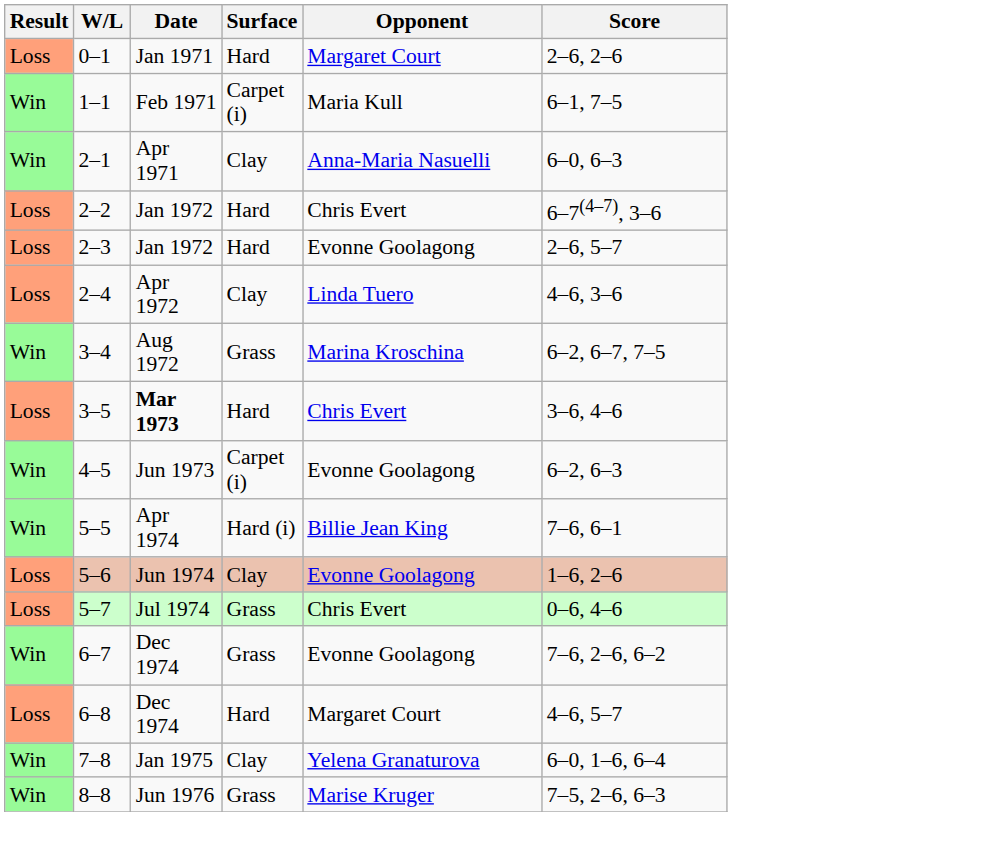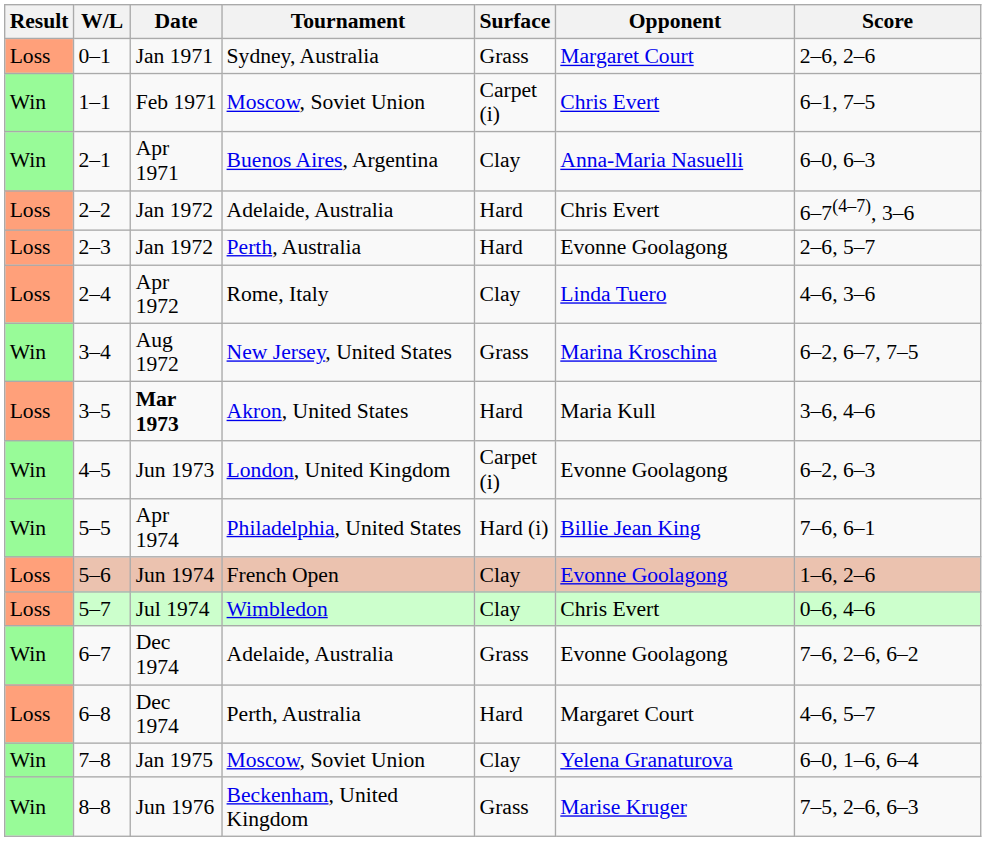+ column: Tournament | Sydney, Australia | Moscow, Soviet Union | Buenos Aires, Argentina | Adelaide, Australia | Perth, Australia | Rome, Italy | New Jersey, United States | Akron, United States | London, United Kingdom | Philadelphia, United States | French Open | Wimbledon | Adelaide, Australia | Perth, Australia | Moscow, Soviet Union | Beckenham, United Kingdom
0–1 | Surface: Hard -> Grass
1–1 | Opponent: Maria Kull -> Chris Evert
3–5 | Opponent: Chris Evert -> Maria Kull
5–7 | Surface: Grass -> Clay
